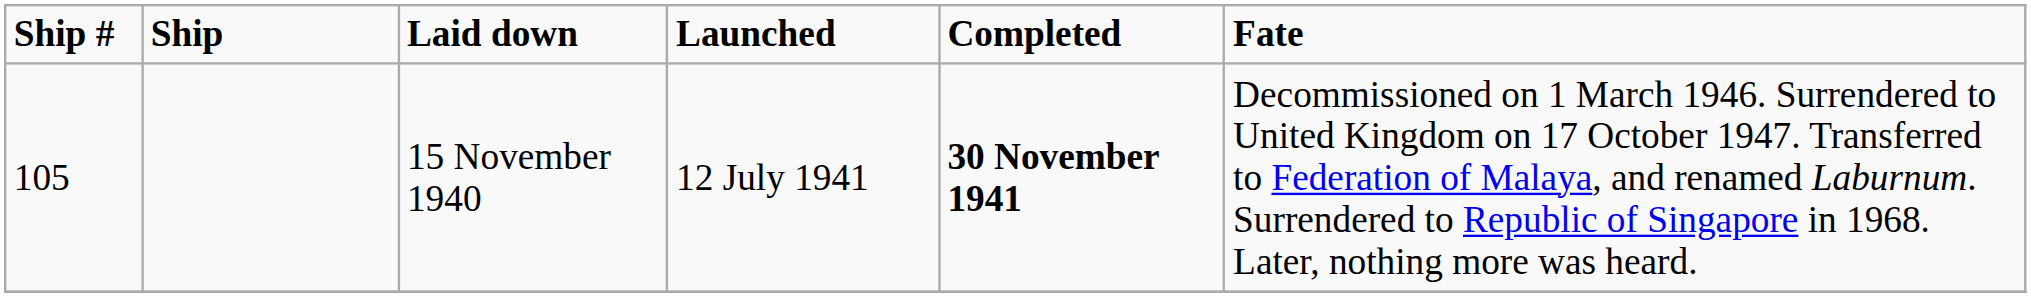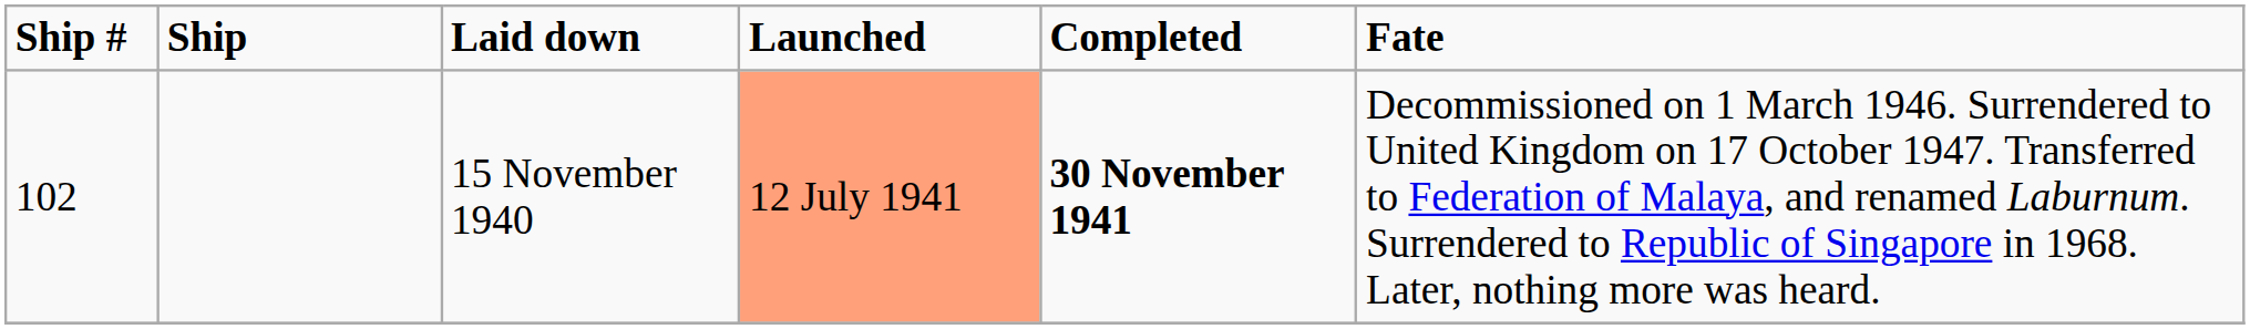15 November 1940 | Ship #: 105 -> 102
15 November 1940 | Launched: no background -> lightsalmon background
